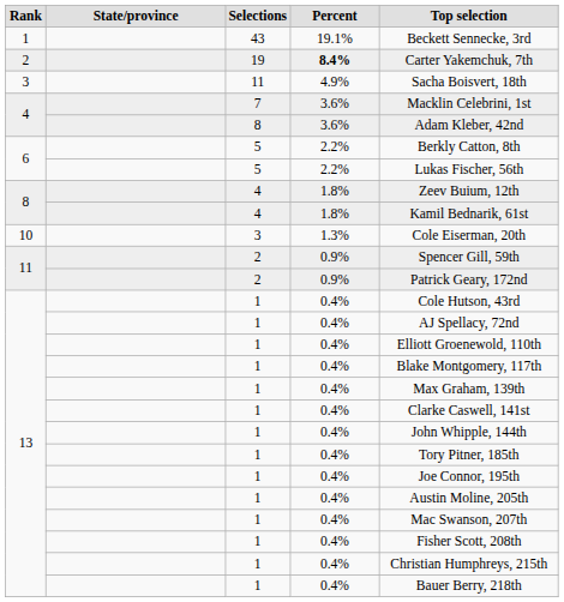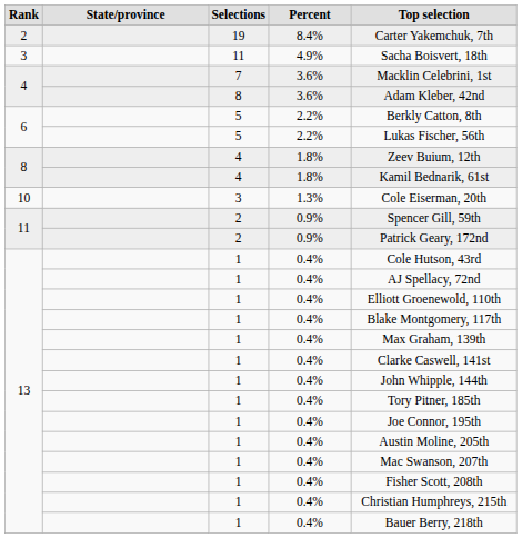- row: 1 | 43 | 19.1% | Beckett Sennecke, 3rd
19 | Percent: bold -> normal
